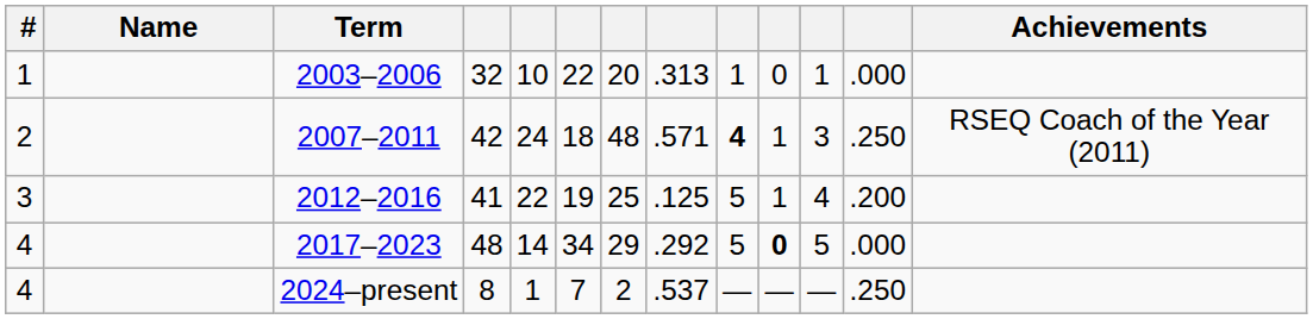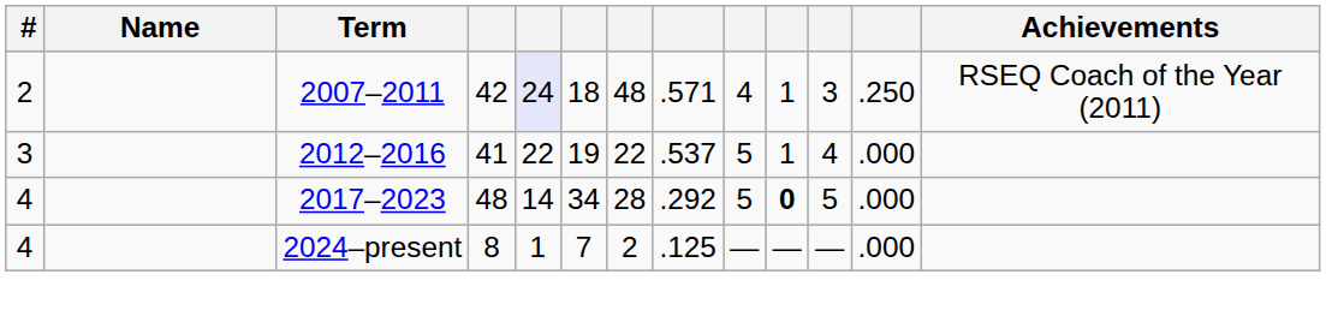- row: 1 | 2003–2006 | 32 | 10 | 22 | 20 | .313 | 1 | 0 | 1 | .000
2007–2011 | column 5: no background -> lavender background
2007–2011 | column 9: bold -> normal
2012–2016 | column 7: 25 -> 22
2012–2016 | column 8: .125 -> .537
2012–2016 | column 12: .200 -> .000
2017–2023 | column 7: 29 -> 28
2024–present | column 8: .537 -> .125
2024–present | column 12: .250 -> .000
